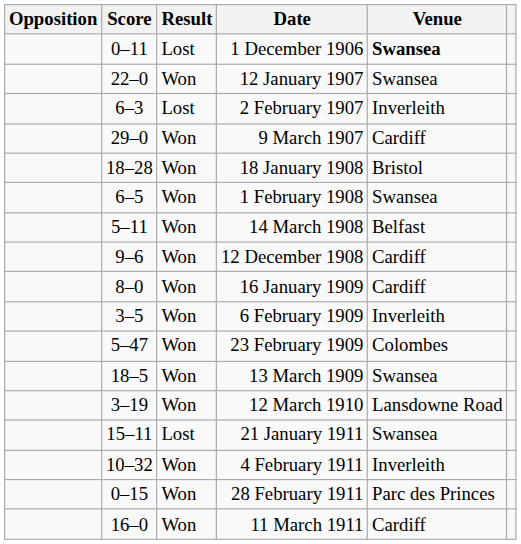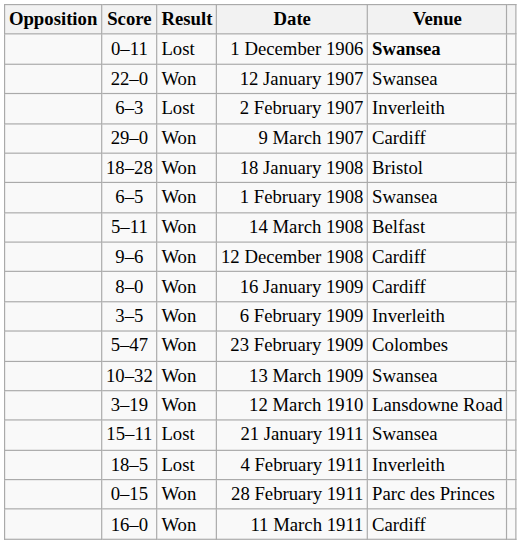13 March 1909 | Score: 18–5 -> 10–32
4 February 1911 | Score: 10–32 -> 18–5
4 February 1911 | Result: Won -> Lost
